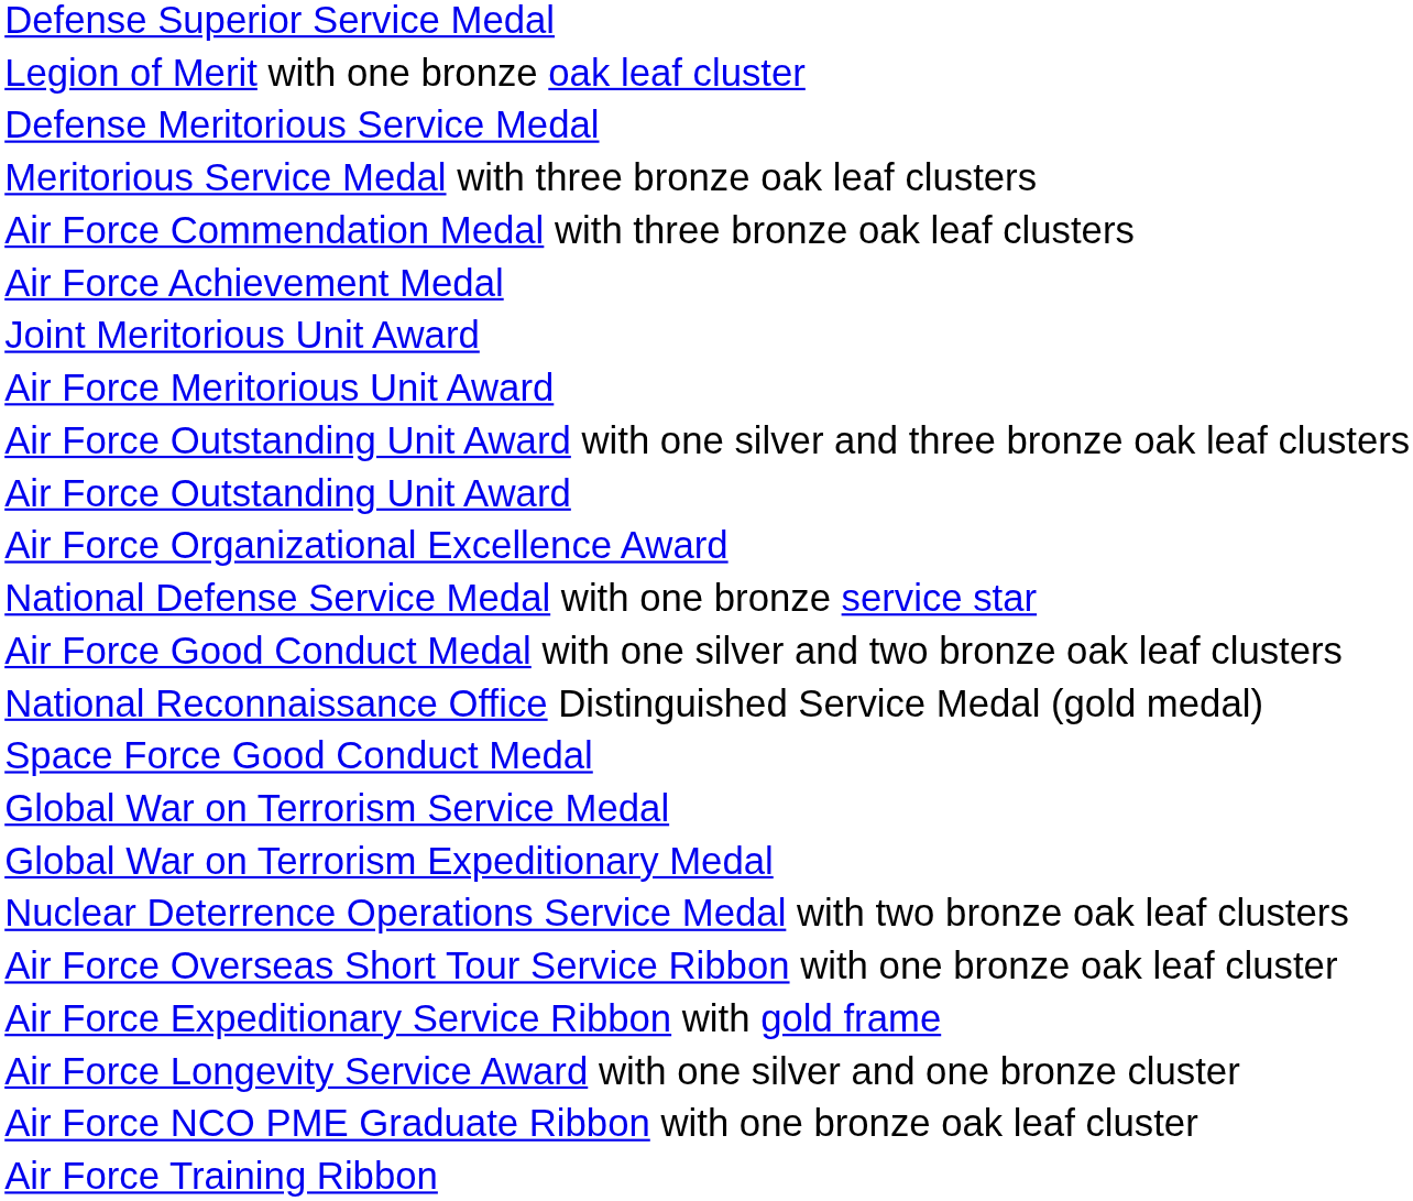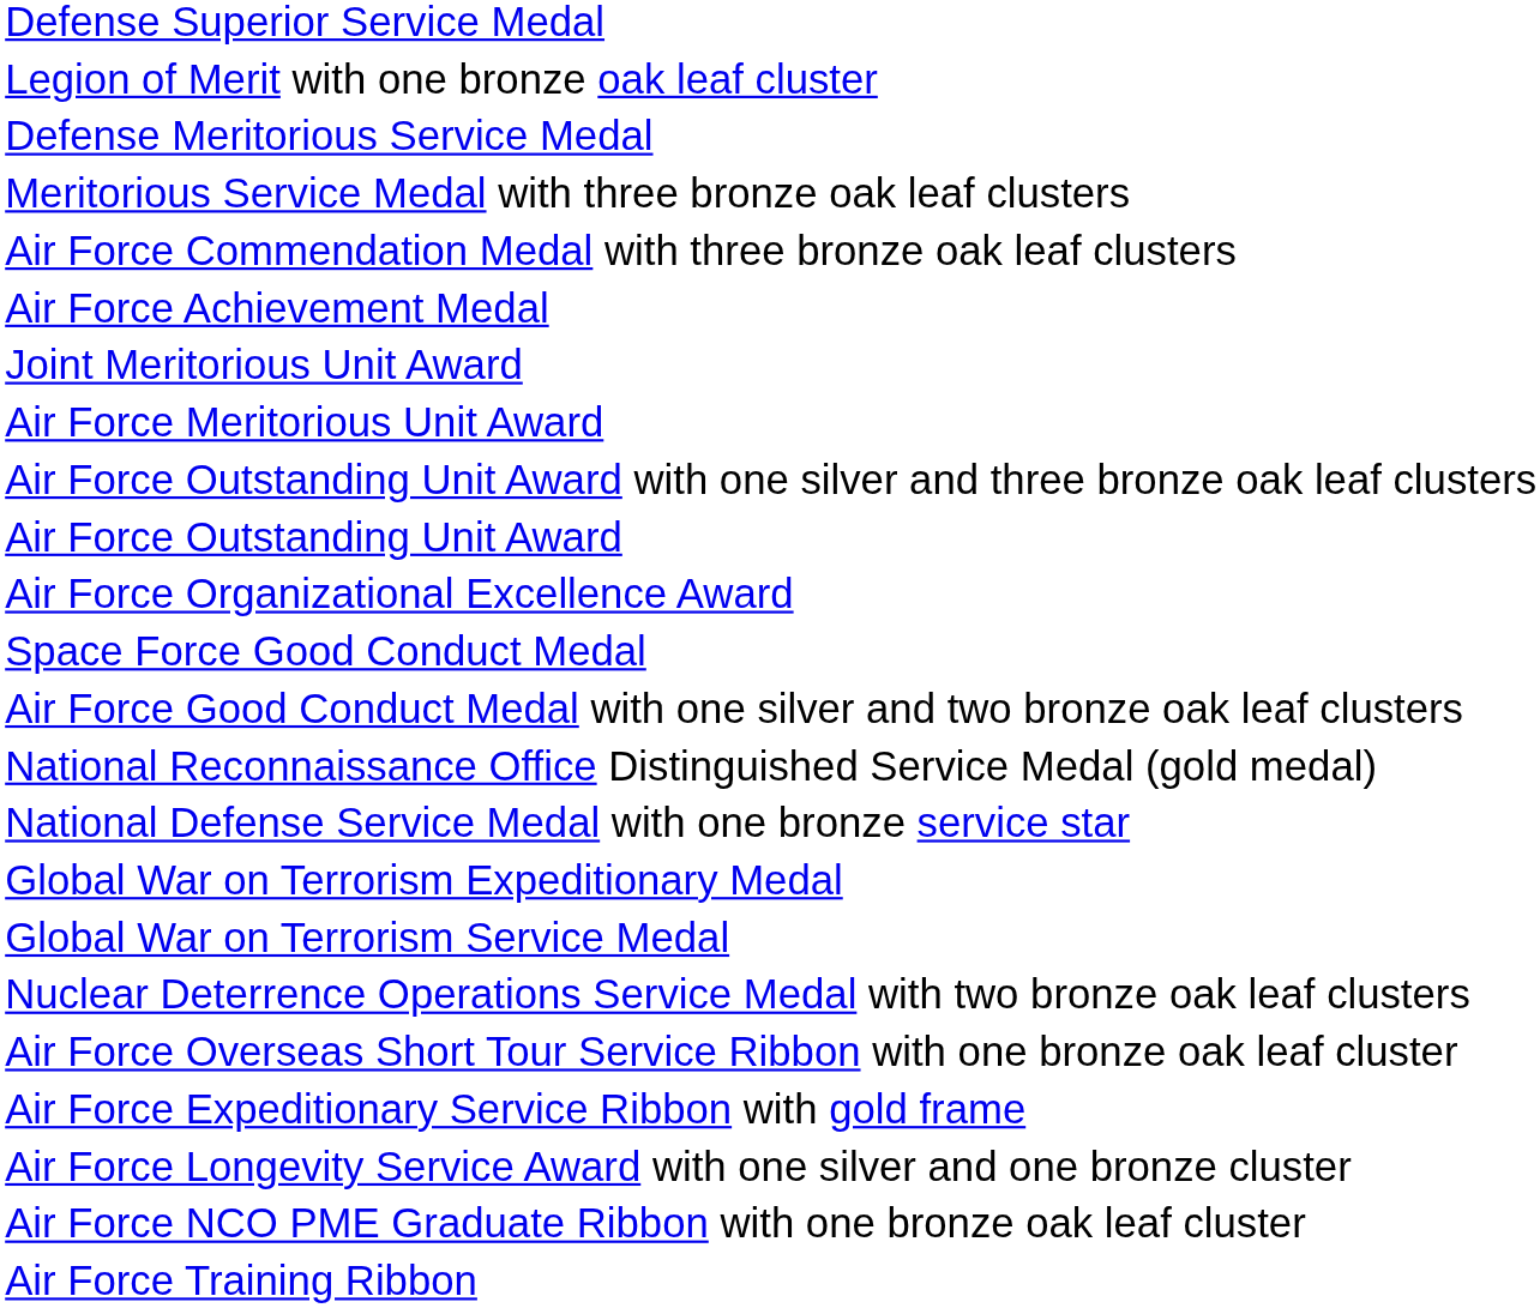rows swapped: Space Force Good Conduct Medal <-> National Defense Service Medal with one bronze service star
rows swapped: Global War on Terrorism Expeditionary Medal <-> Global War on Terrorism Service Medal
